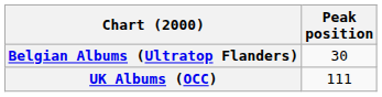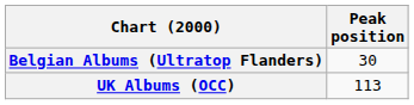UK Albums (OCC) | Peak position: 111 -> 113
